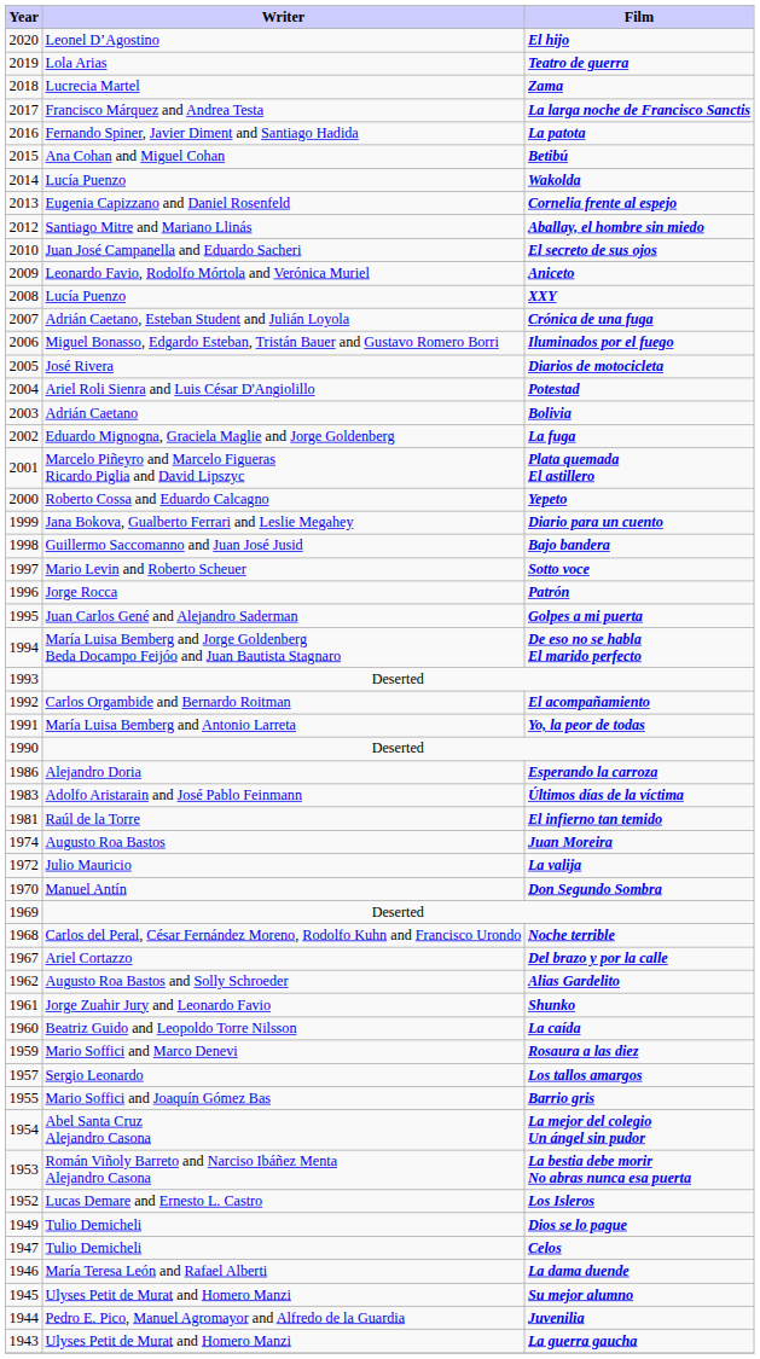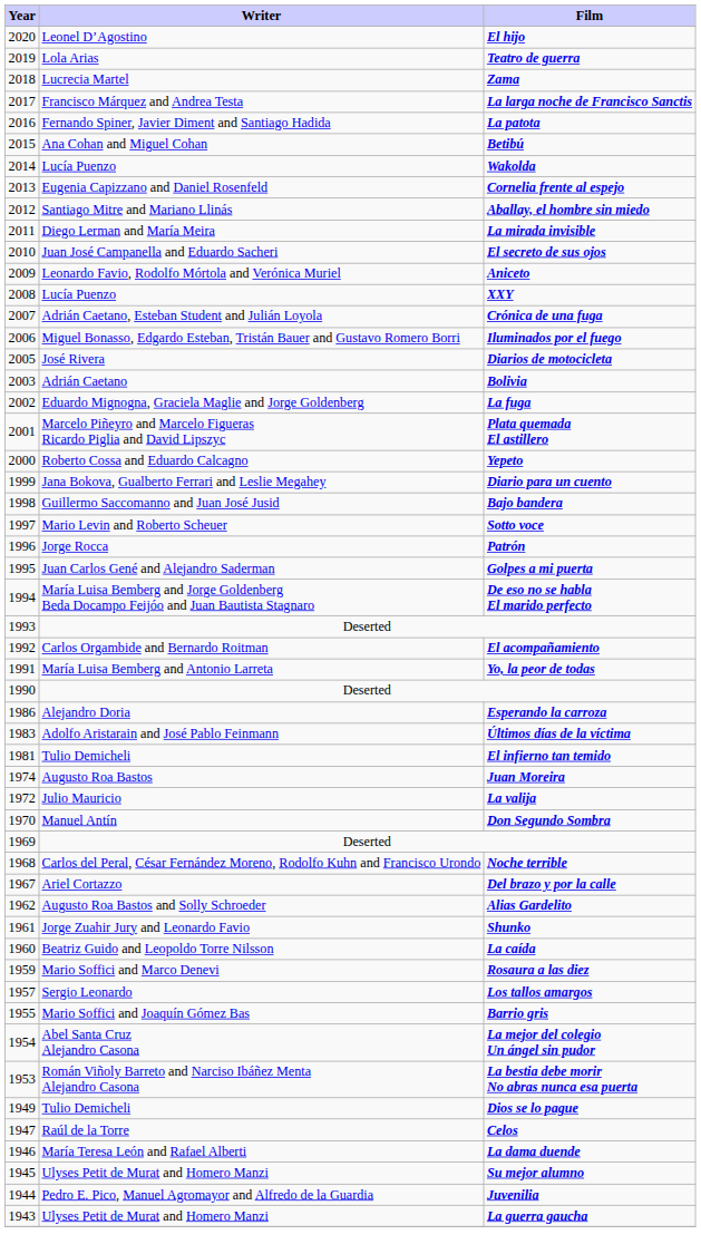+ row: 2011 | Diego Lerman and María Meira | La mirada invisible
- row: 2004 | Ariel Roli Sienra and Luis César D'Angiolillo | Potestad
El infierno tan temido | Writer: Raúl de la Torre -> Tulio Demicheli
- row: 1952 | Lucas Demare and Ernesto L. Castro | Los Isleros
Celos | Writer: Tulio Demicheli -> Raúl de la Torre
